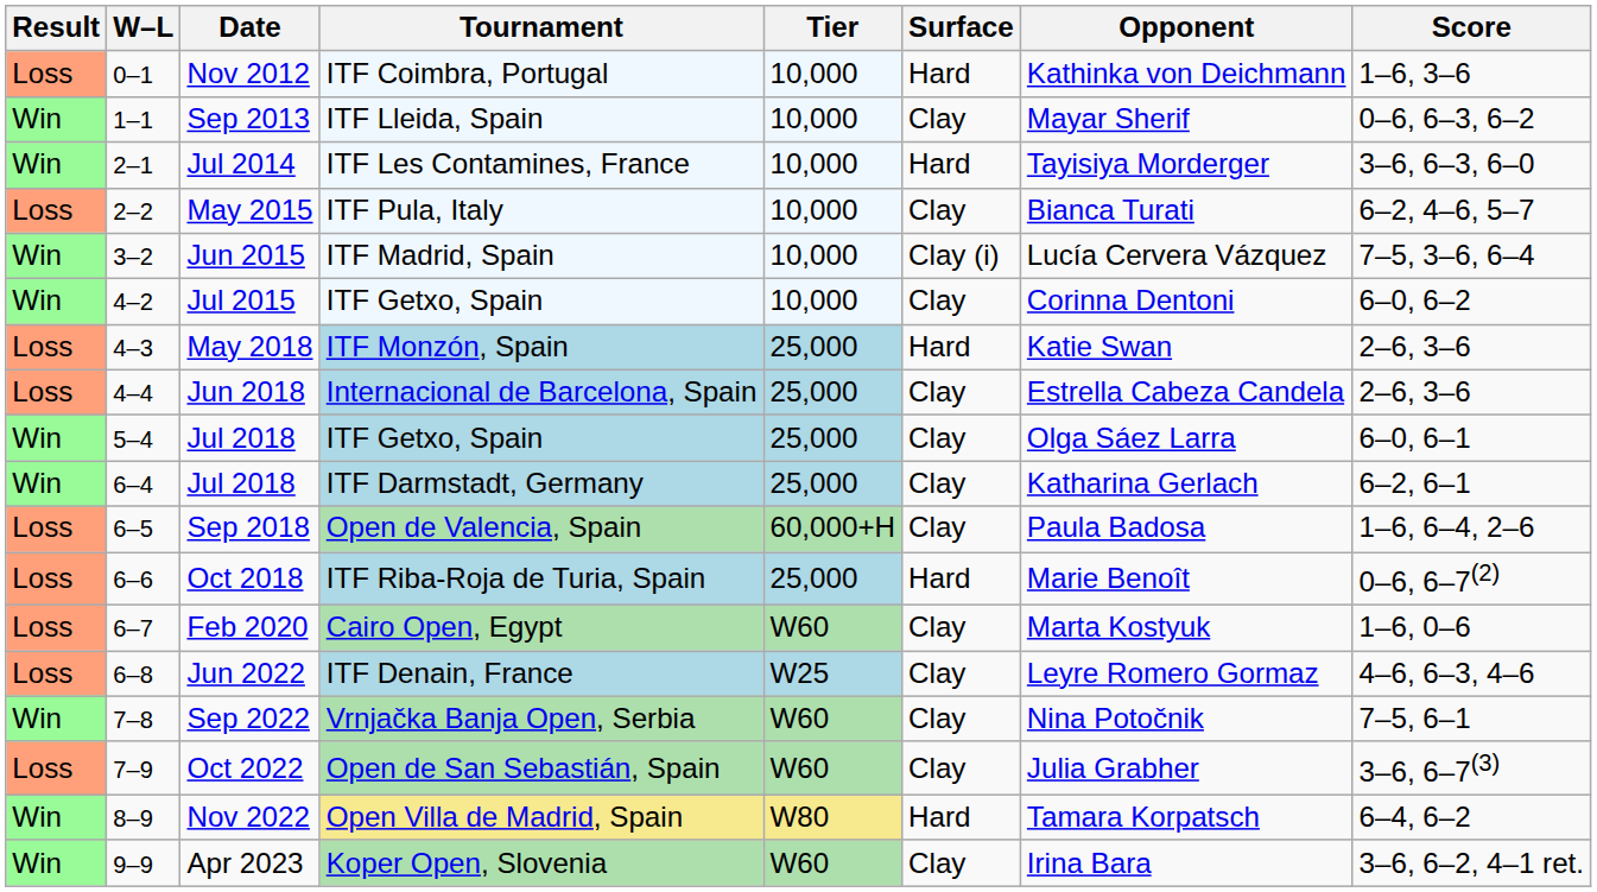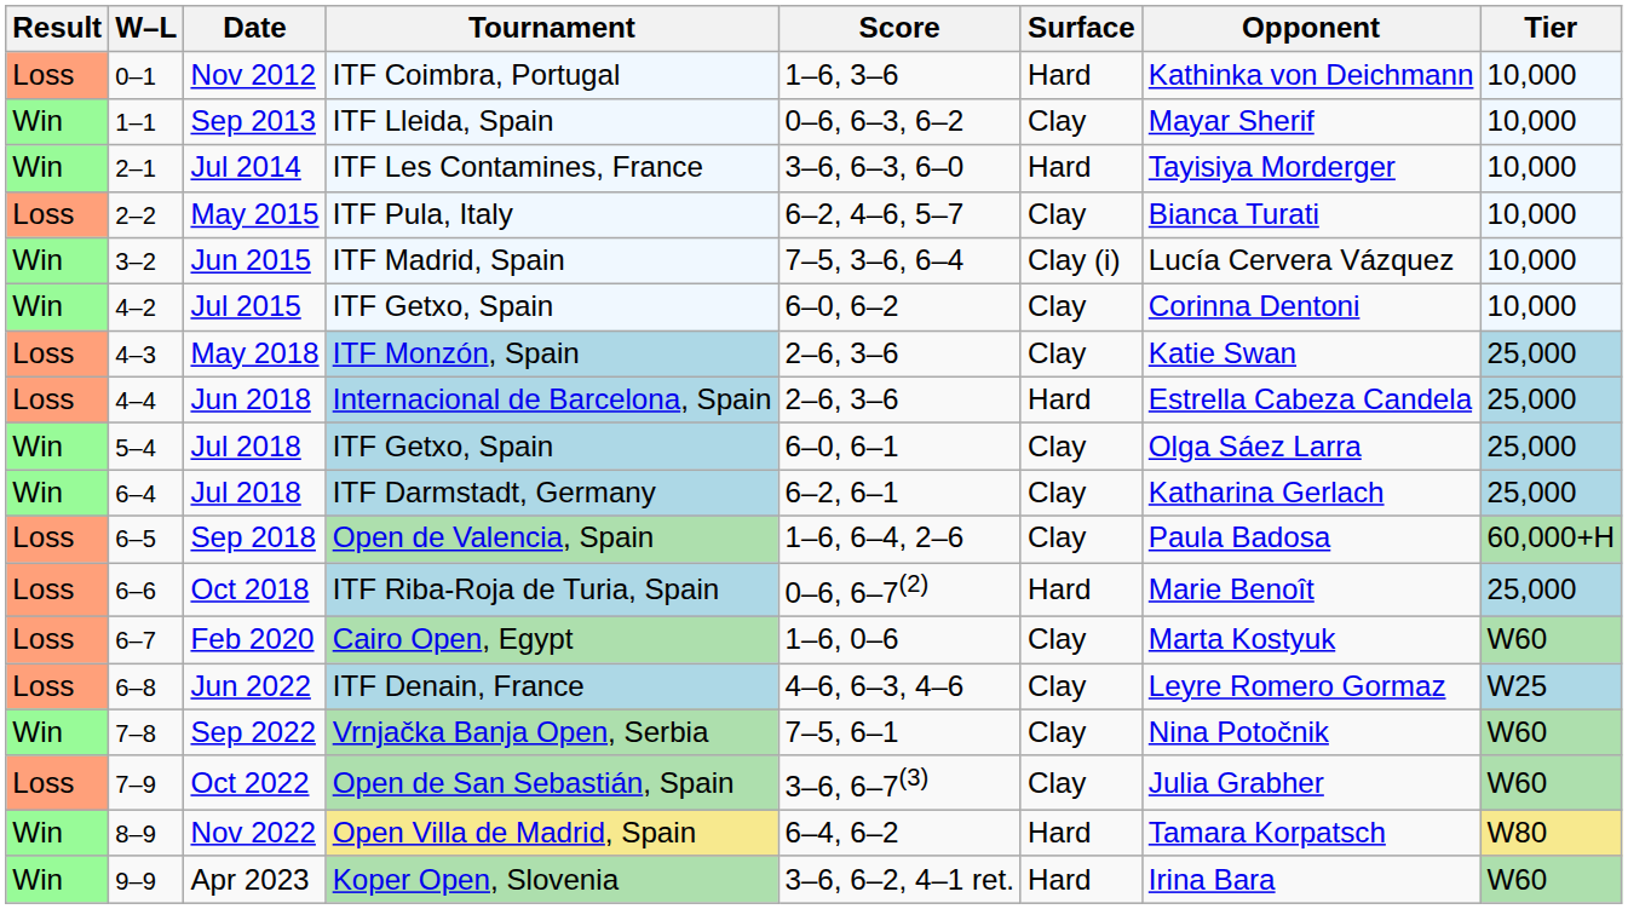columns swapped: Tier <-> Score
May 2018 | Surface: Hard -> Clay
Jun 2018 | Surface: Clay -> Hard
Apr 2023 | Surface: Clay -> Hard
